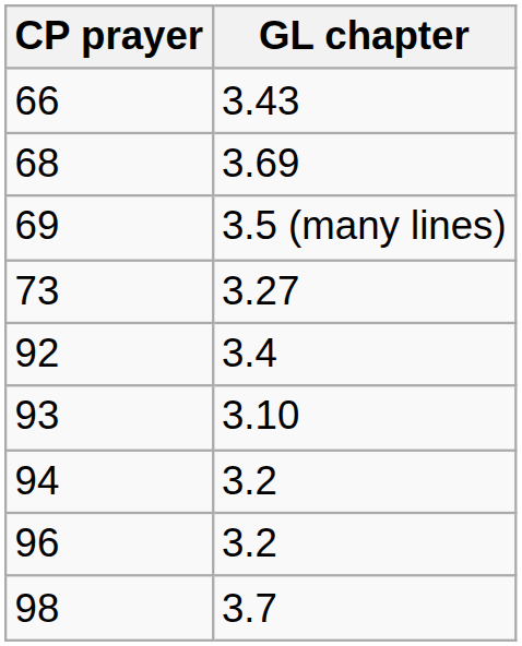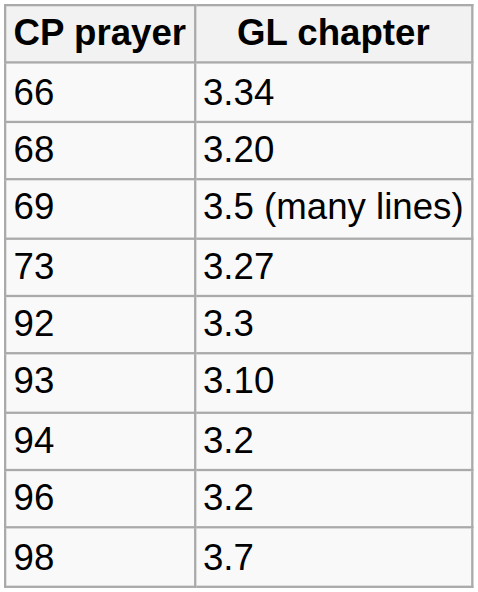66 | GL chapter: 3.43 -> 3.34
68 | GL chapter: 3.69 -> 3.20
92 | GL chapter: 3.4 -> 3.3
